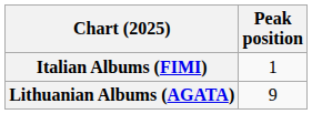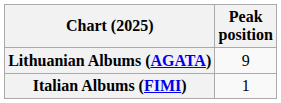rows swapped: Italian Albums (FIMI) <-> Lithuanian Albums (AGATA)
